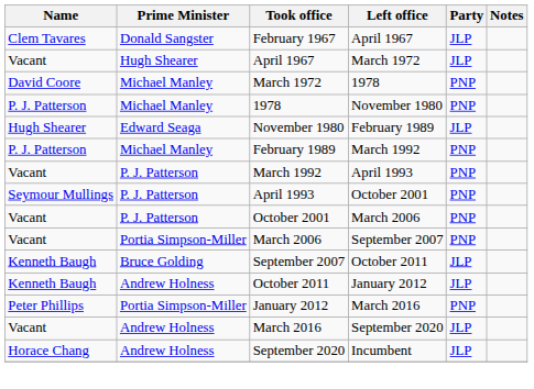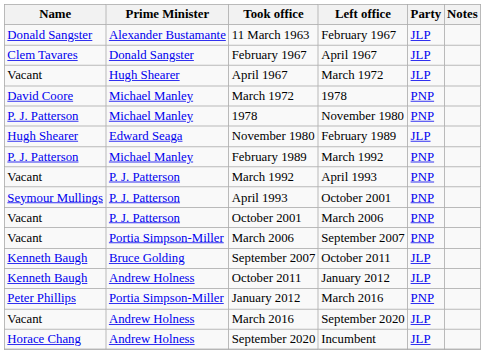+ row: Donald Sangster | Alexander Bustamante | 11 March 1963 | February 1967 | JLP
